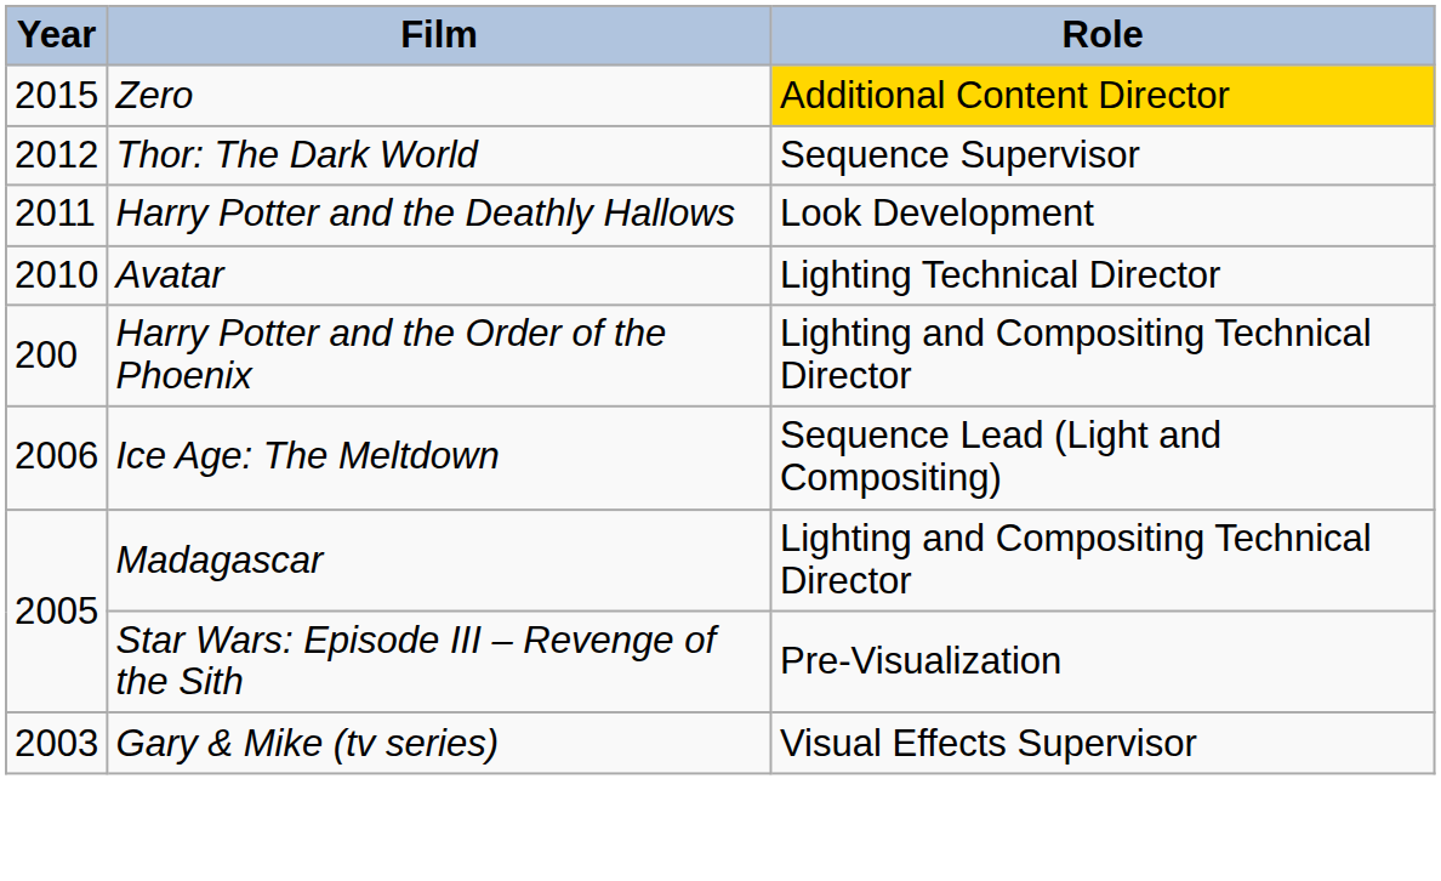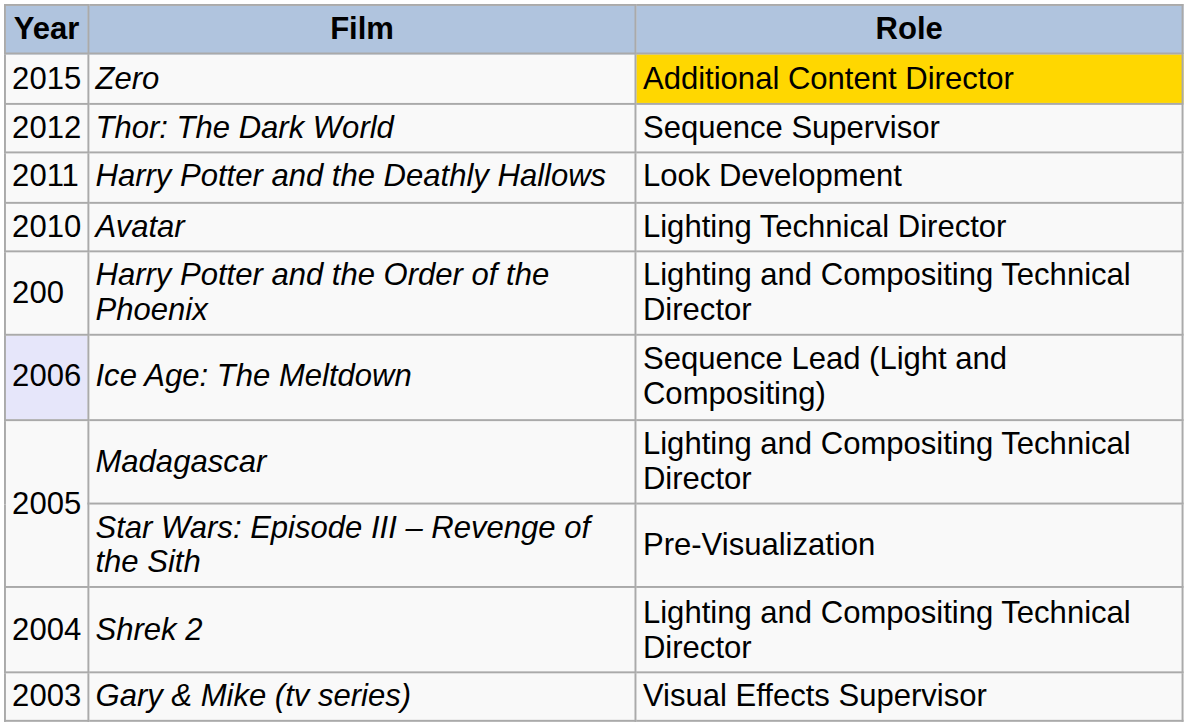Ice Age: The Meltdown | Year: no background -> lavender background
+ row: 2004 | Shrek 2 | Lighting and Compositing Technical Director
